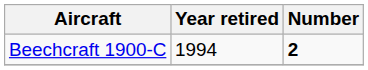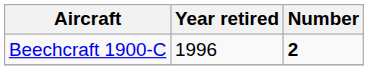Beechcraft 1900-C | Year retired: 1994 -> 1996
